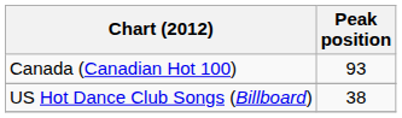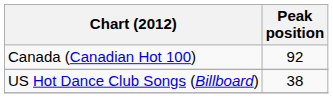Canada (Canadian Hot 100) | Peak position: 93 -> 92
